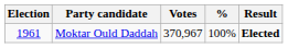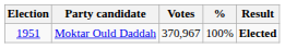Moktar Ould Daddah | Election: 1961 -> 1951
